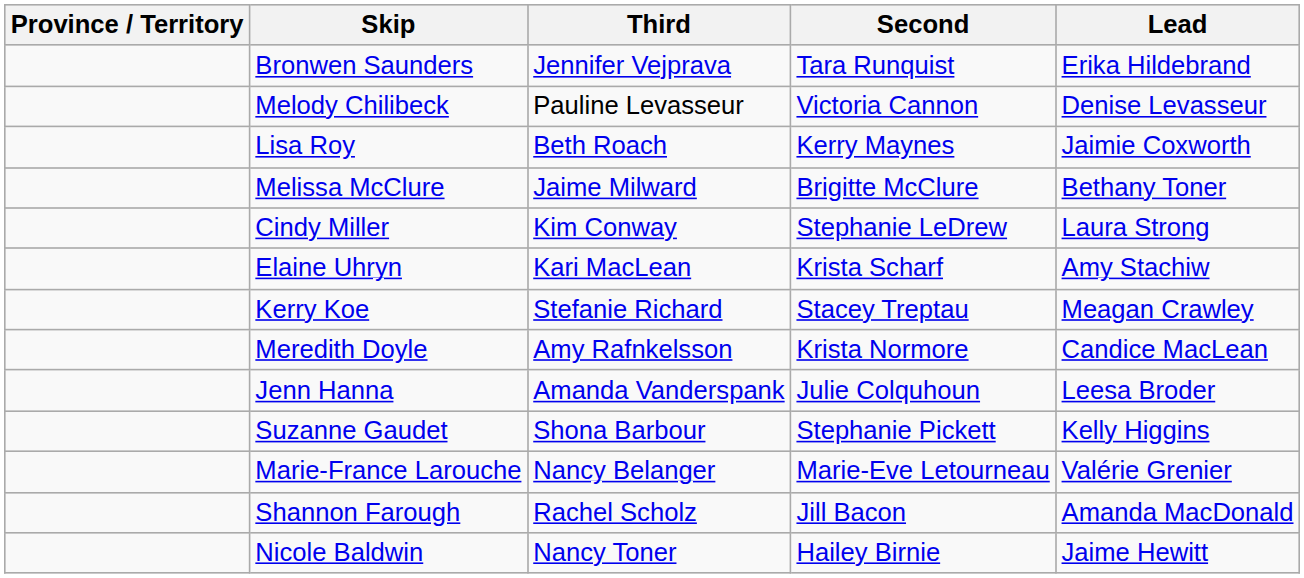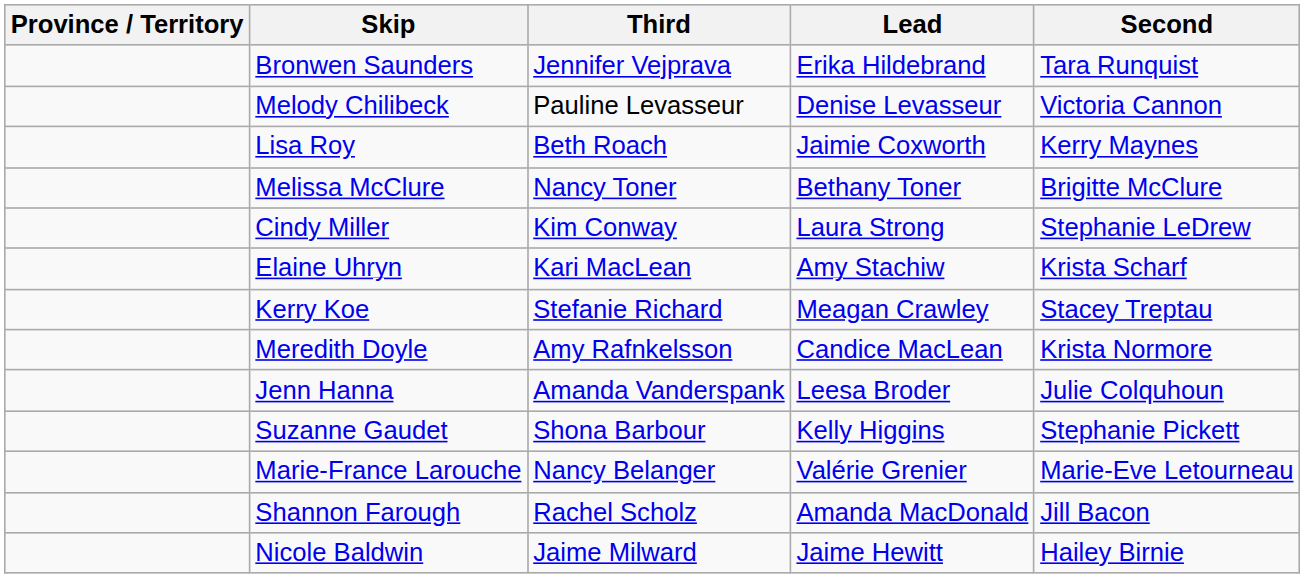columns swapped: Second <-> Lead
Melissa McClure | Third: Jaime Milward -> Nancy Toner
Nicole Baldwin | Third: Nancy Toner -> Jaime Milward
